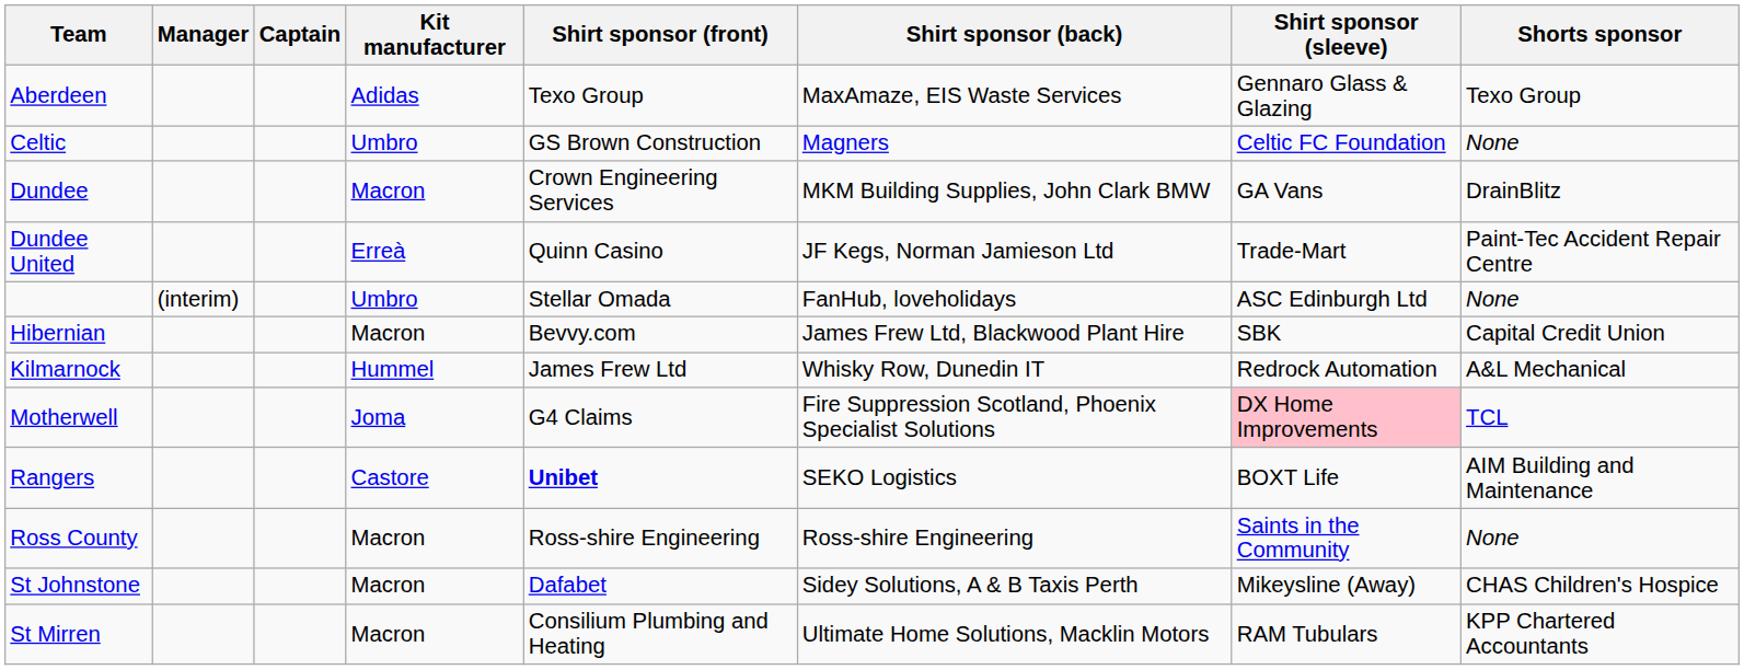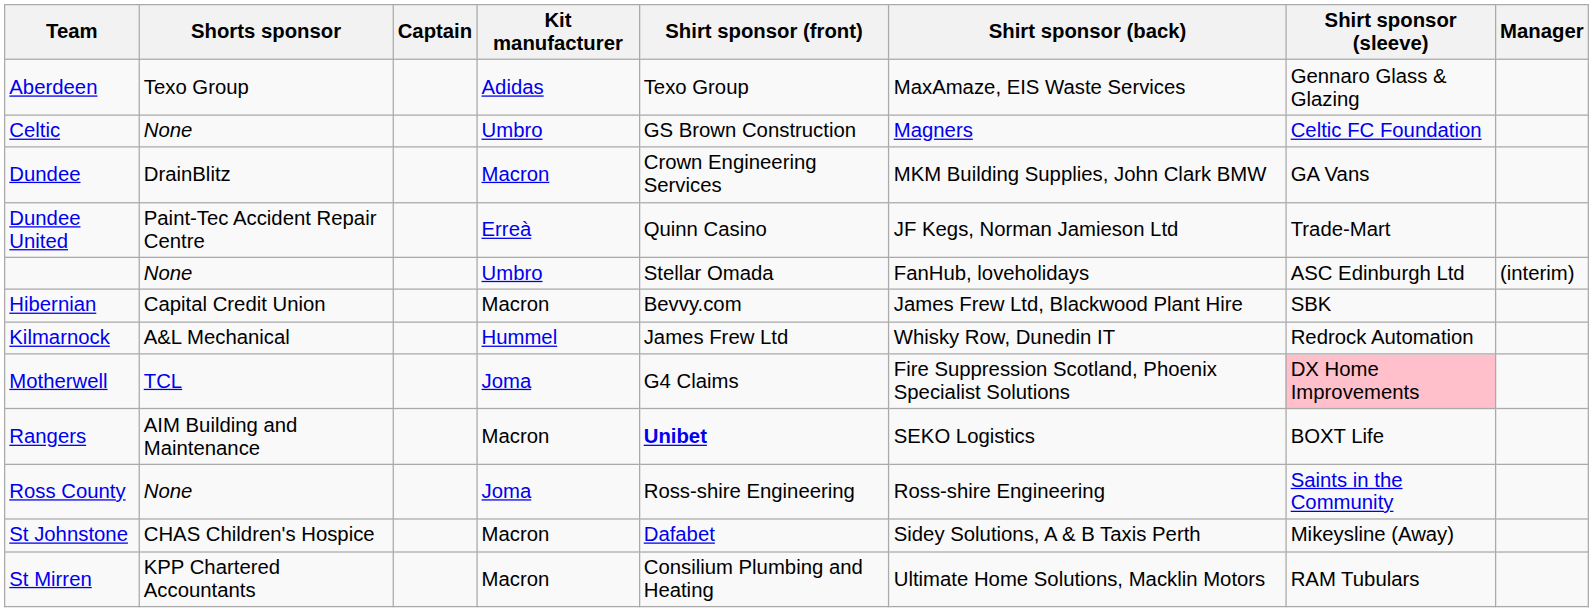columns swapped: Manager <-> Shorts sponsor
Rangers | Kit manufacturer: Castore -> Macron
Ross County | Kit manufacturer: Macron -> Joma
